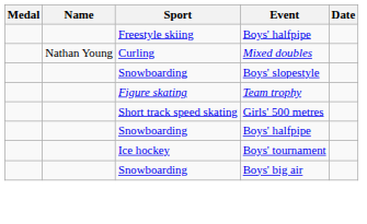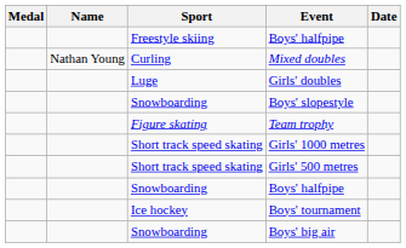+ row: Luge | Girls' doubles
+ row: Short track speed skating | Girls' 1000 metres
